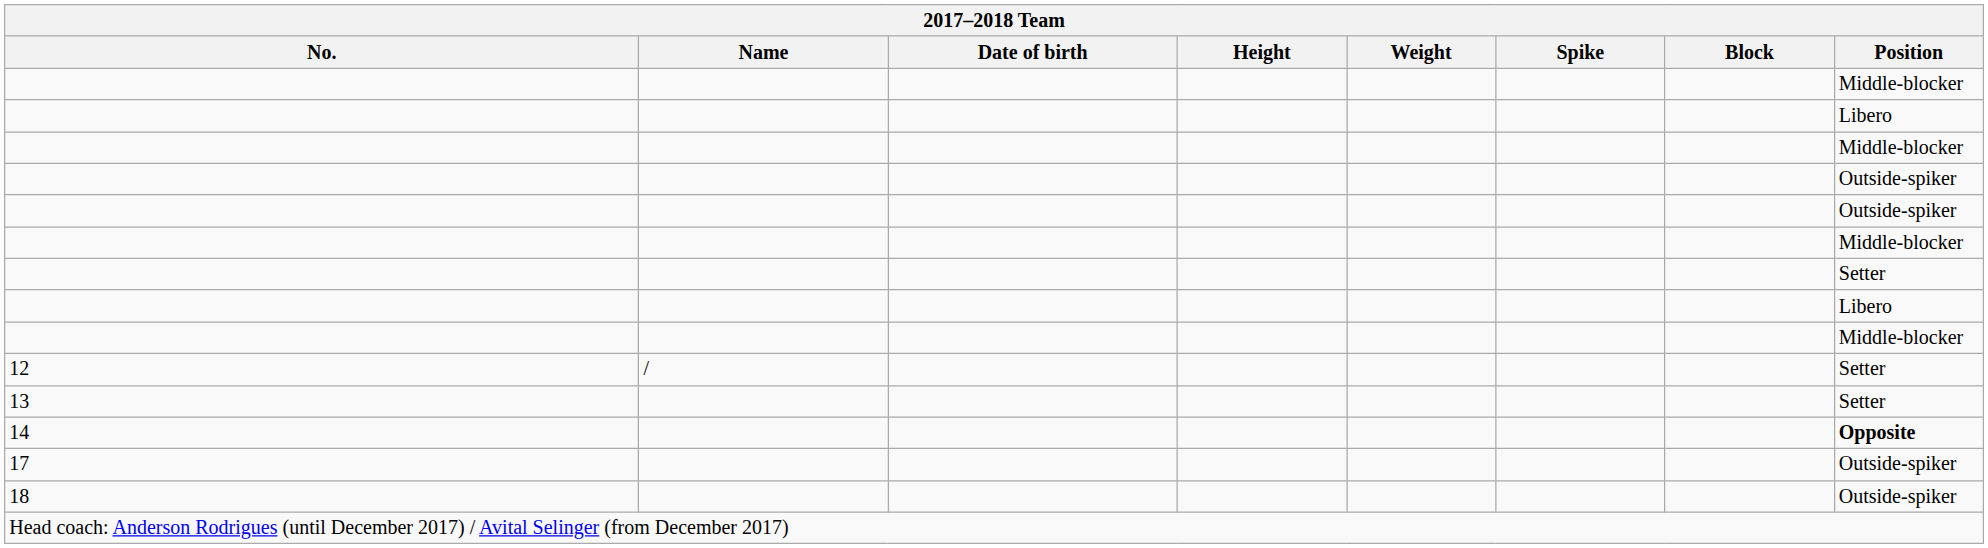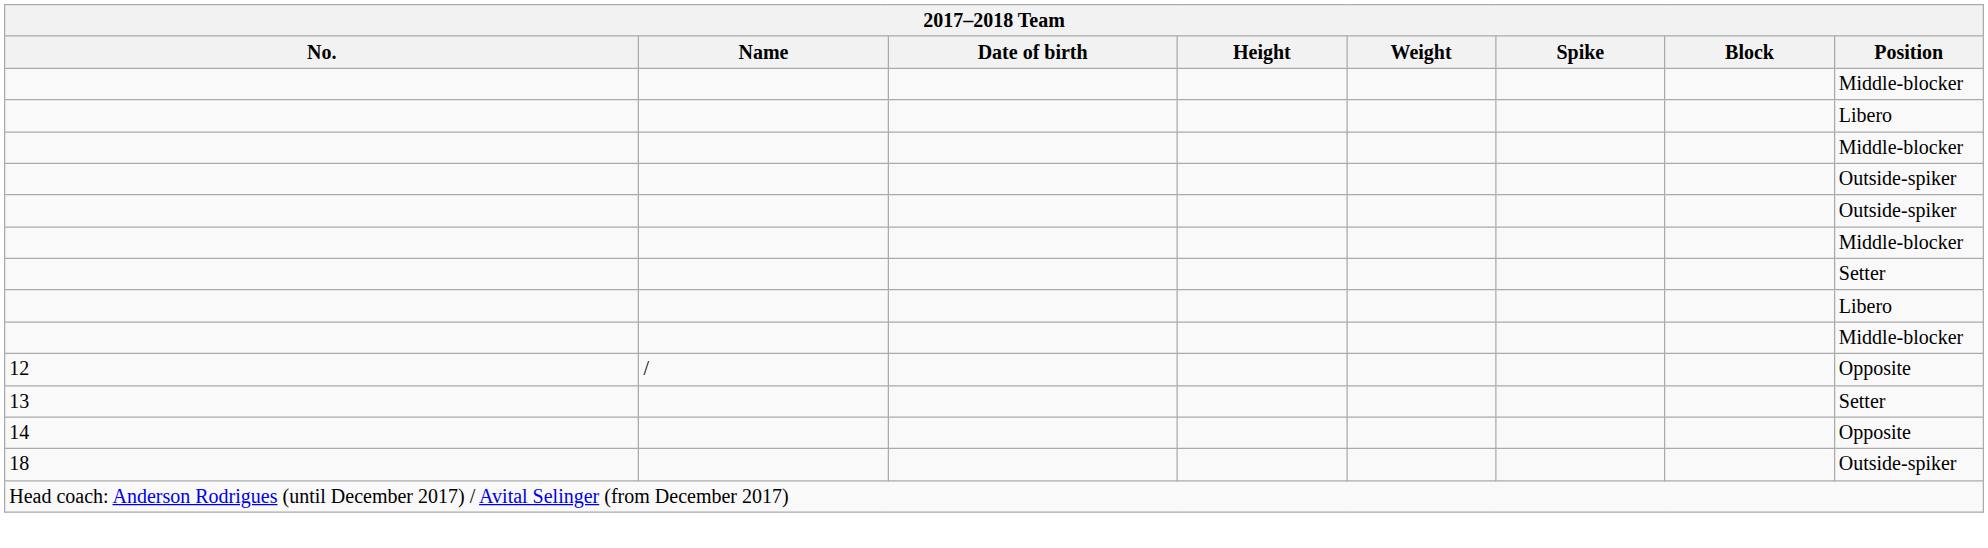12 | Position: Setter -> Opposite
14 | Position: bold -> normal
- row: 17 | Outside-spiker
